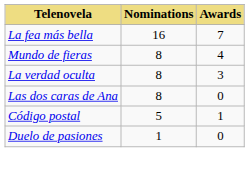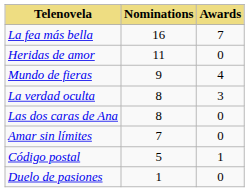+ row: Heridas de amor | 11 | 0
Mundo de fieras | Nominations: 8 -> 9
+ row: Amar sin límites | 7 | 0
